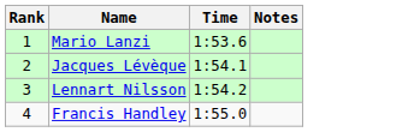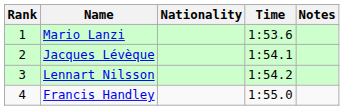+ column: Nationality
